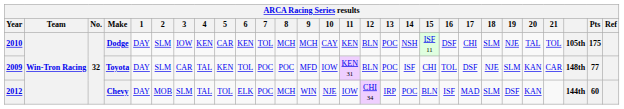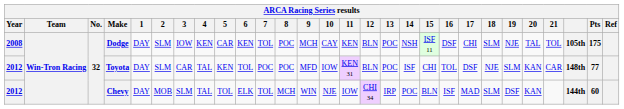Dodge | Year: 2010 -> 2008
Dodge | 8: MCH -> POC
Toyota | Year: 2009 -> 2012
Chevy | 7: POC -> TOL
